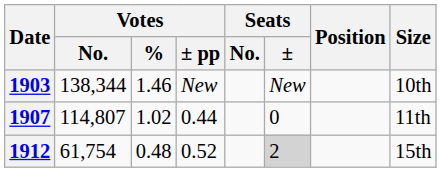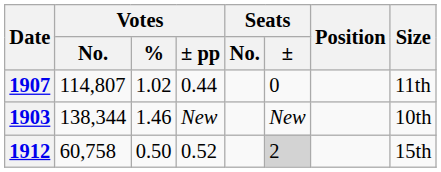rows swapped: 1903 <-> 1907
1912 | Votes / No.: 61,754 -> 60,758
1912 | Votes / %: 0.48 -> 0.50
